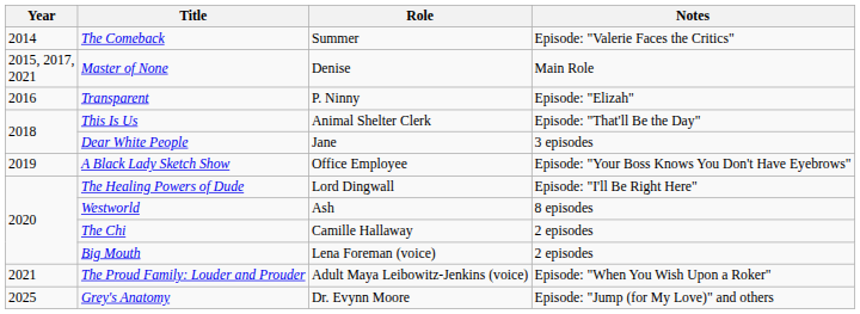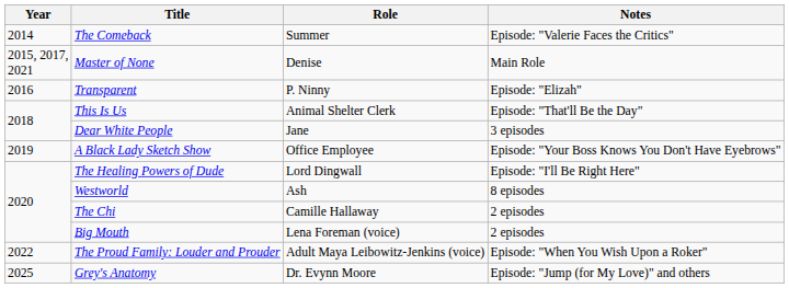The Proud Family: Louder and Prouder | Year: 2021 -> 2022
